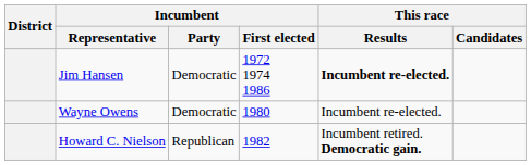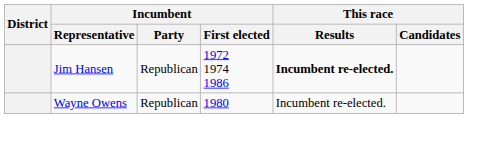Jim Hansen | Incumbent / Party: Democratic -> Republican
Wayne Owens | Incumbent / Party: Democratic -> Republican
- row: Howard C. Nielson | Republican | 1982 | Incumbent retired. Democratic gain.
